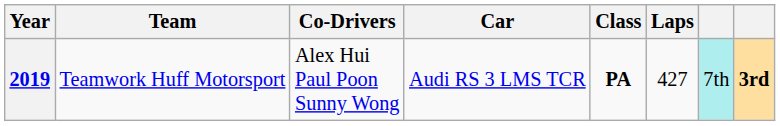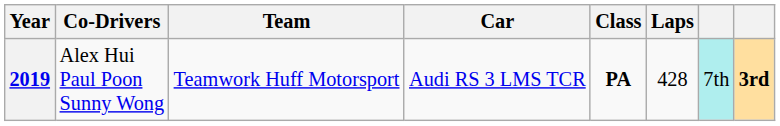columns swapped: Team <-> Co-Drivers
2019 | Laps: 427 -> 428
